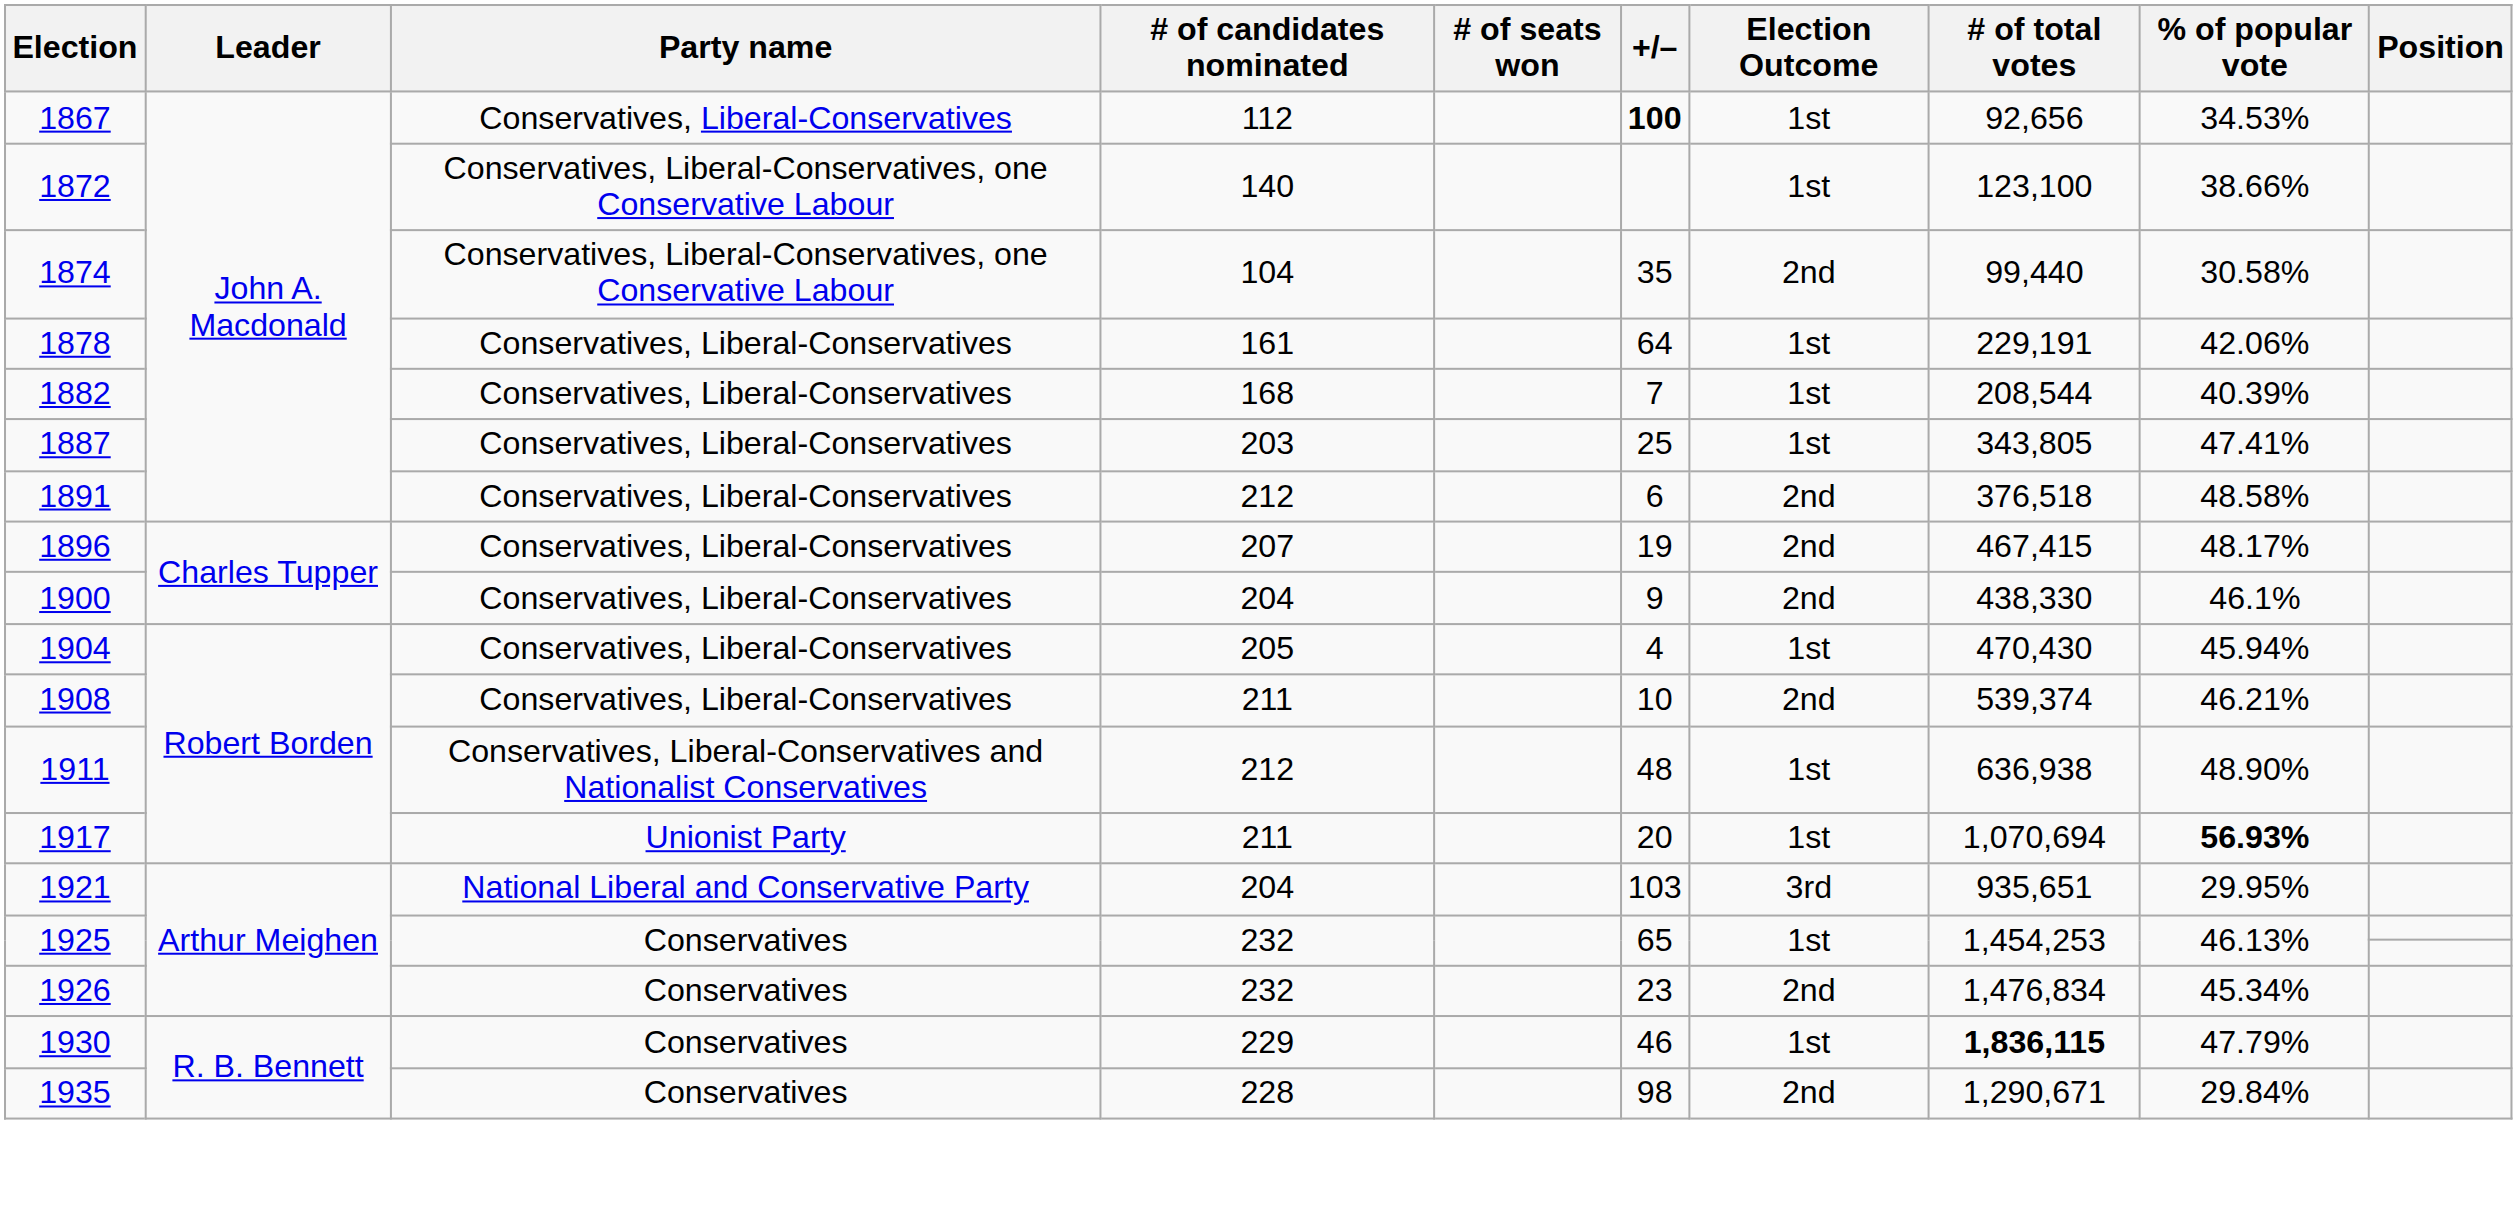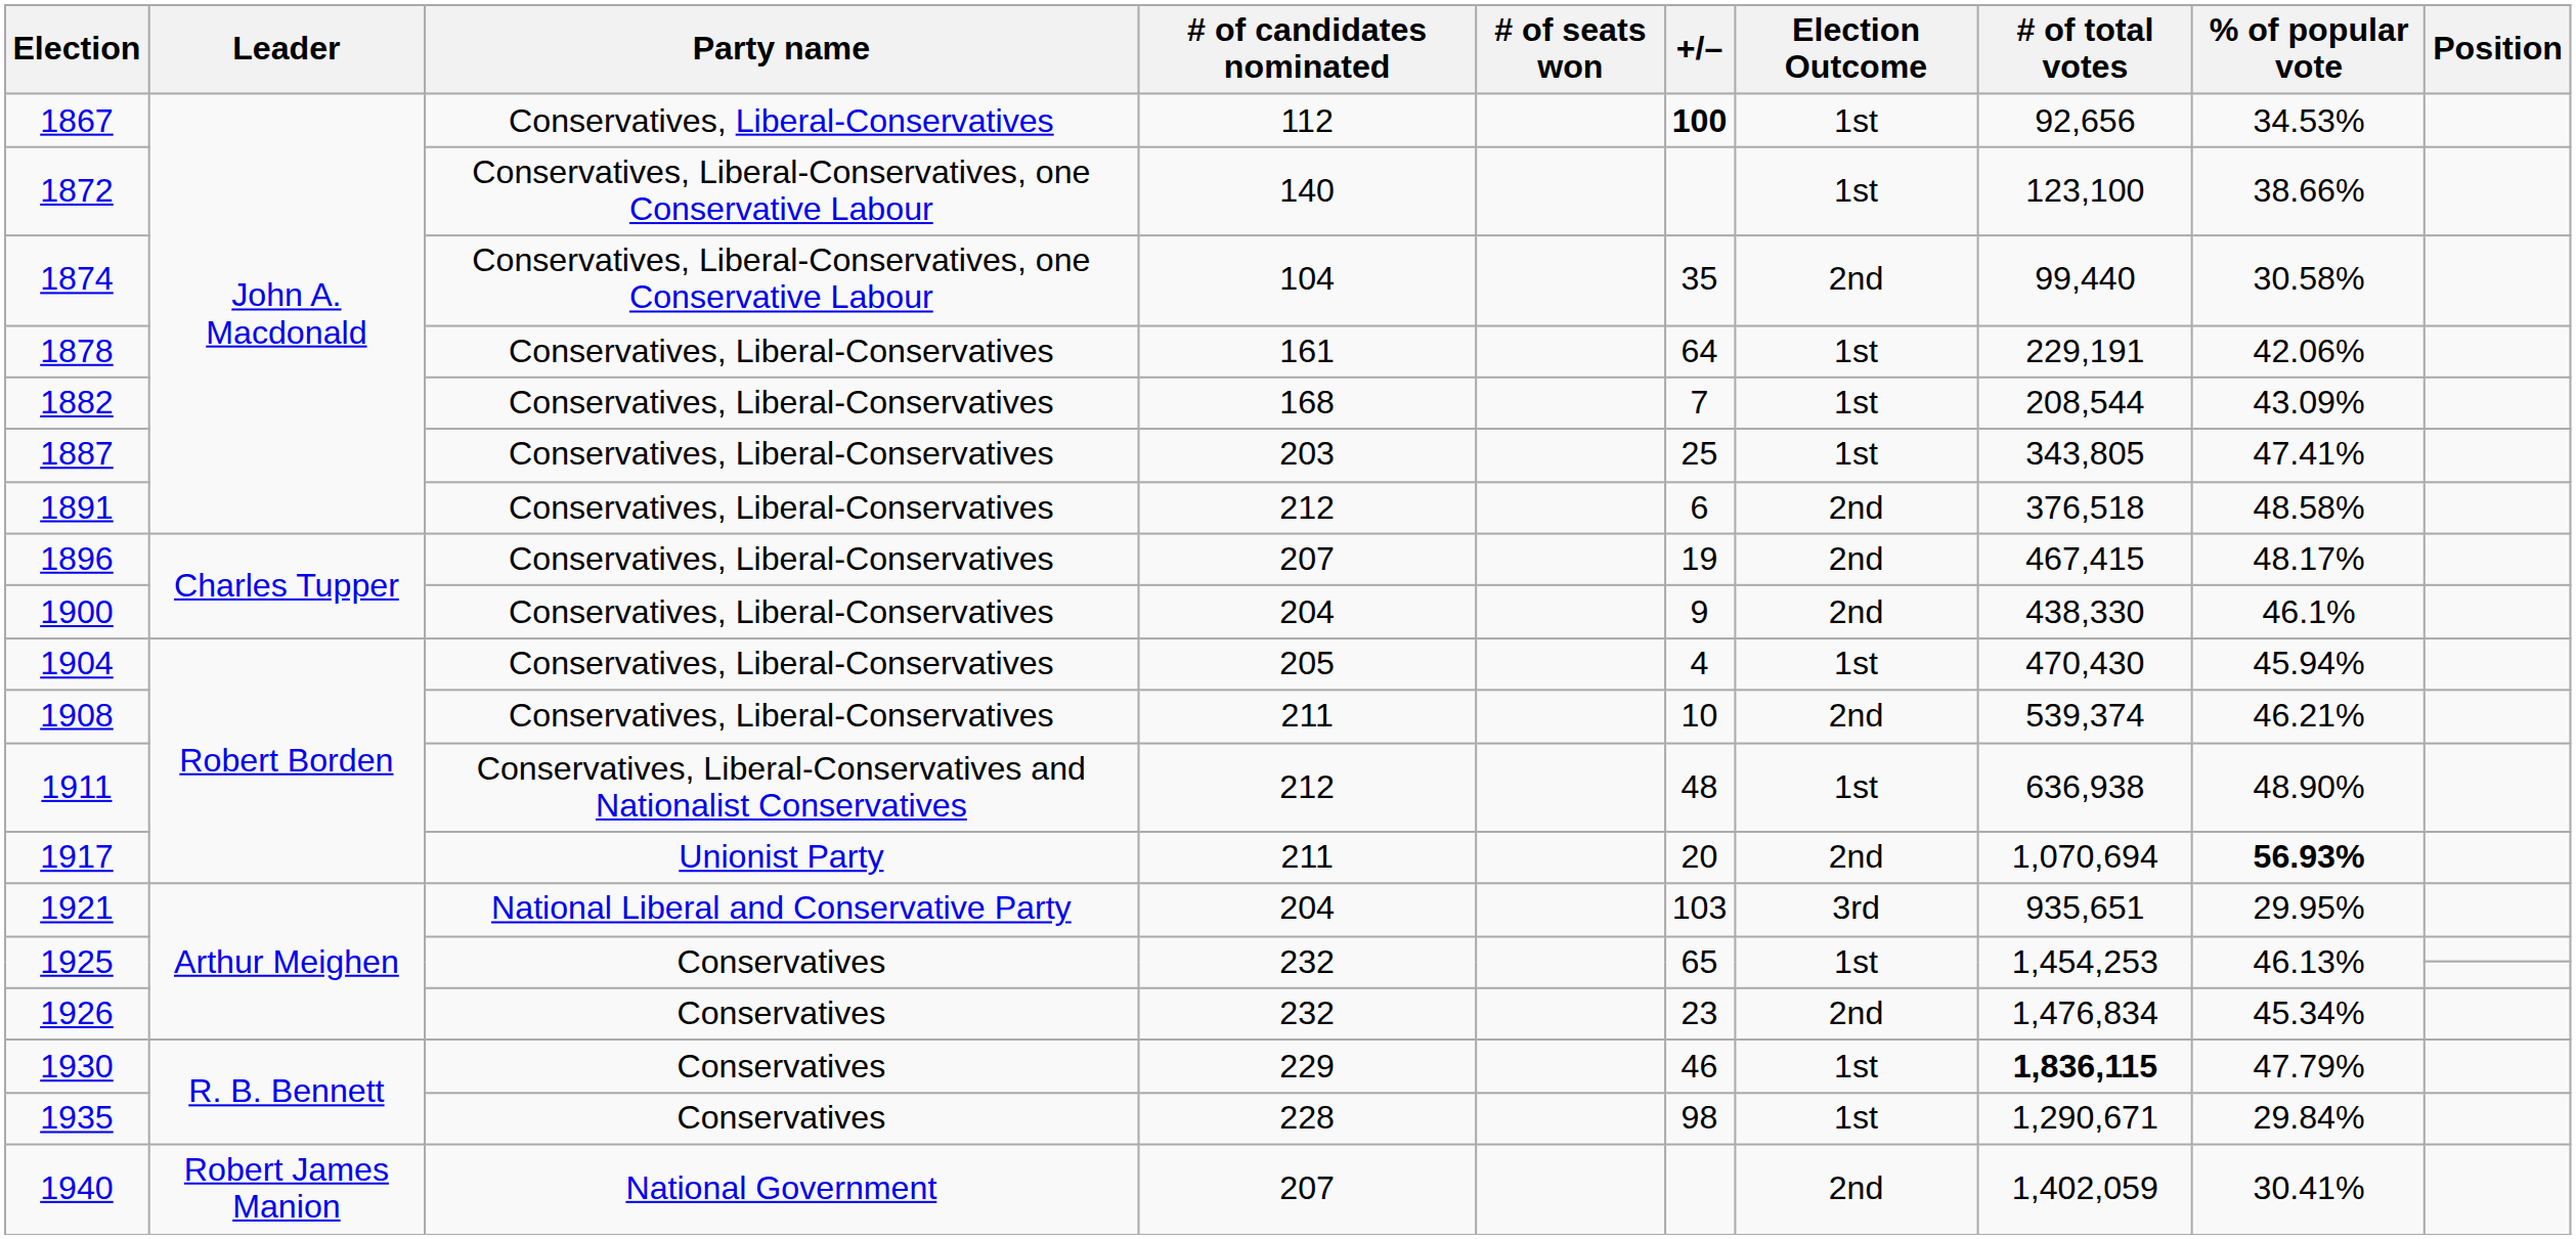1882 | % of popular vote: 40.39% -> 43.09%
1917 | Election Outcome: 1st -> 2nd
1935 | Election Outcome: 2nd -> 1st
+ row: 1940 | Robert James Manion | National Government | 207 | 2nd | 1,402,059 | 30.41%
